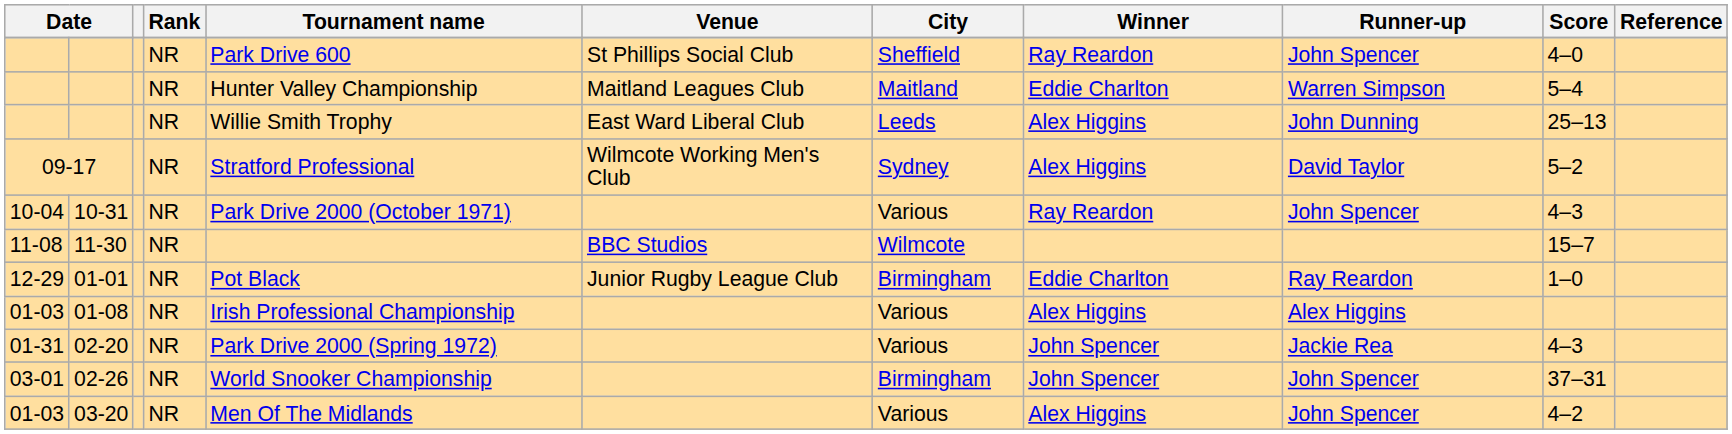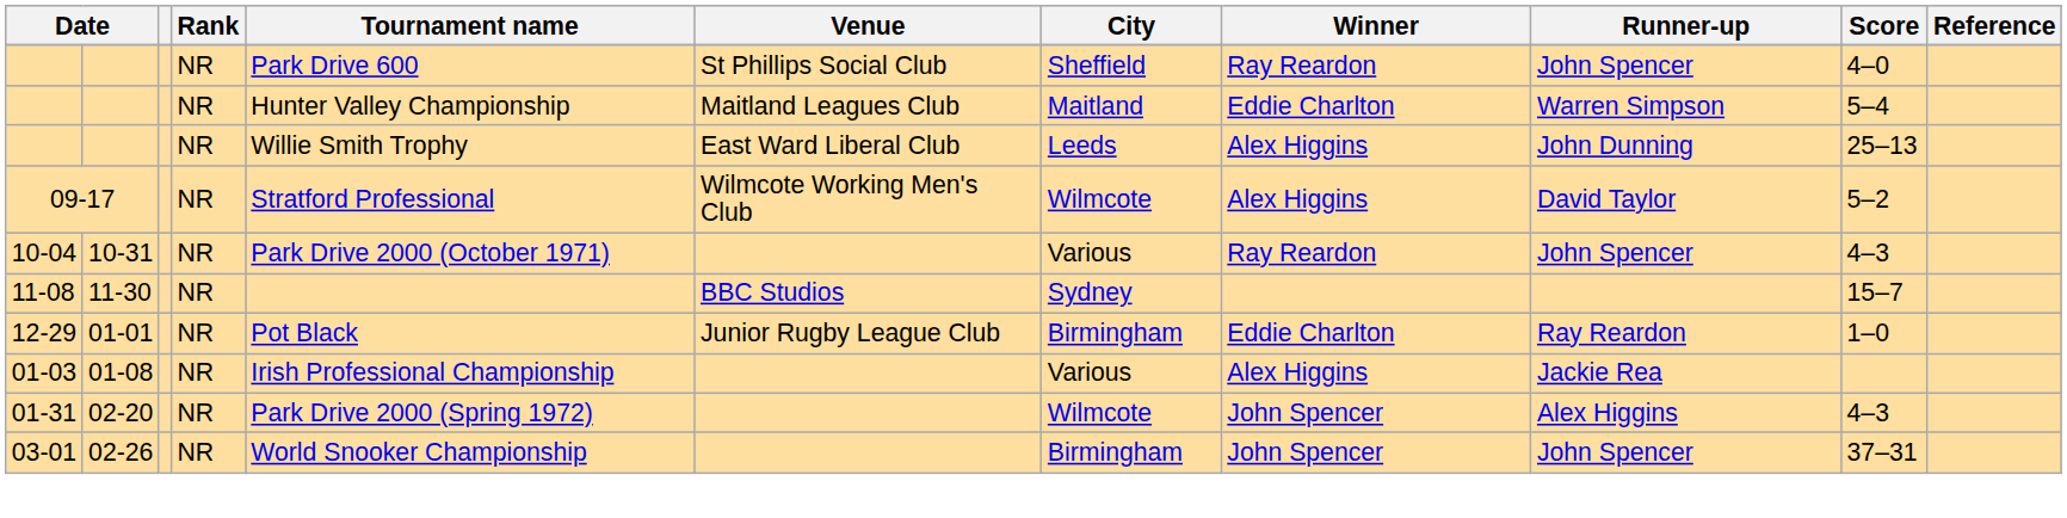09-17 | City: Sydney -> Wilmcote
11-30 | City: Wilmcote -> Sydney
01-08 | Runner-up: Alex Higgins -> Jackie Rea
02-20 | City: Various -> Wilmcote
02-20 | Runner-up: Jackie Rea -> Alex Higgins
- row: 01-03 | 03-20 | NR | Men Of The Midlands | Various | Alex Higgins | John Spencer | 4–2
